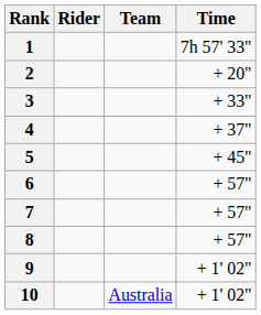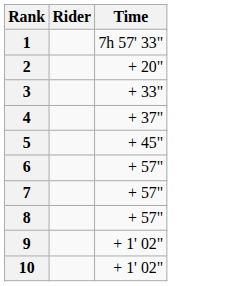- column: Team | Australia
